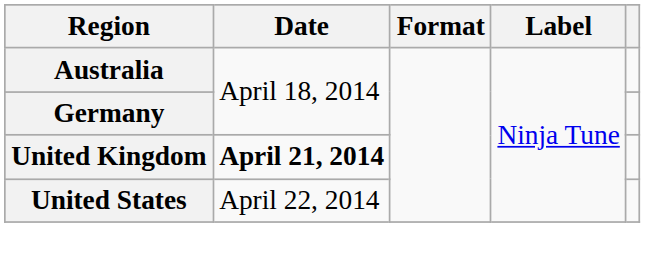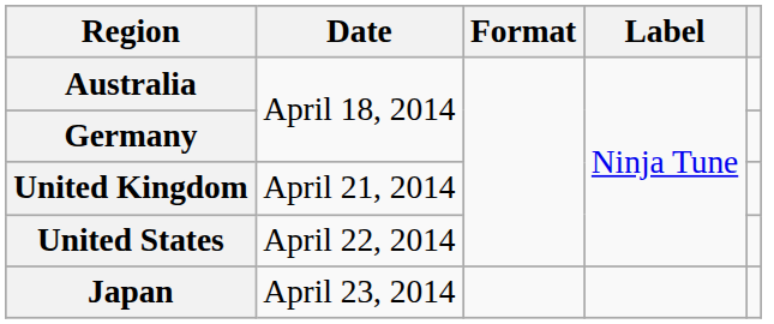United Kingdom | Date: bold -> normal
+ row: Japan | April 23, 2014
